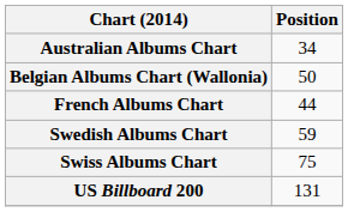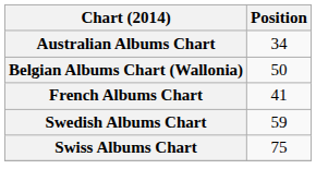French Albums Chart | Position: 44 -> 41
- row: US Billboard 200 | 131
